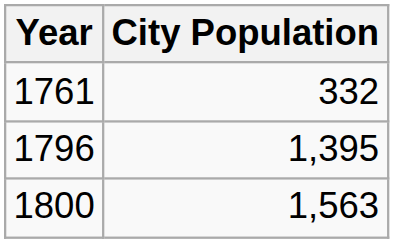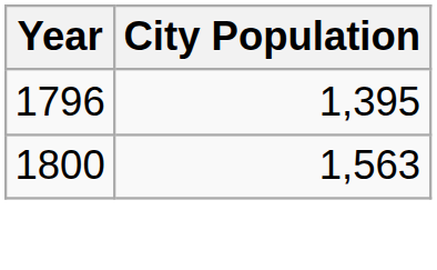- row: 1761 | 332
